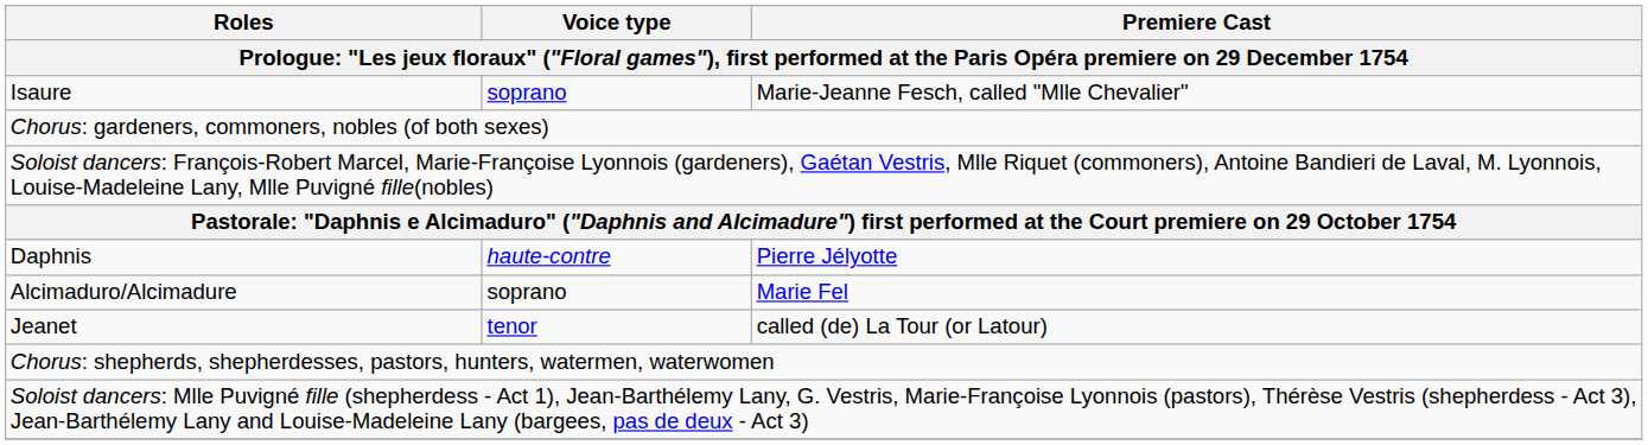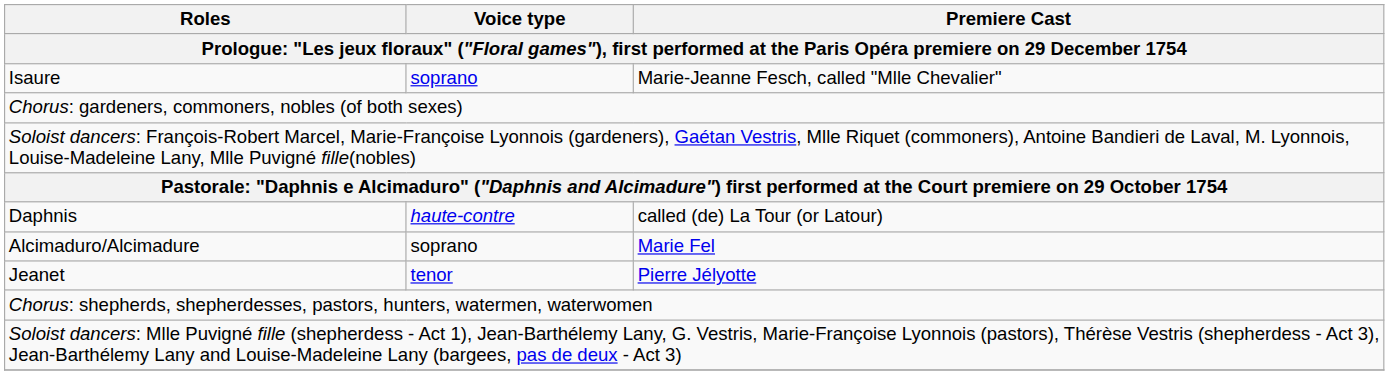Daphnis | Premiere Cast: Pierre Jélyotte -> called (de) La Tour (or Latour)
Jeanet | Premiere Cast: called (de) La Tour (or Latour) -> Pierre Jélyotte
